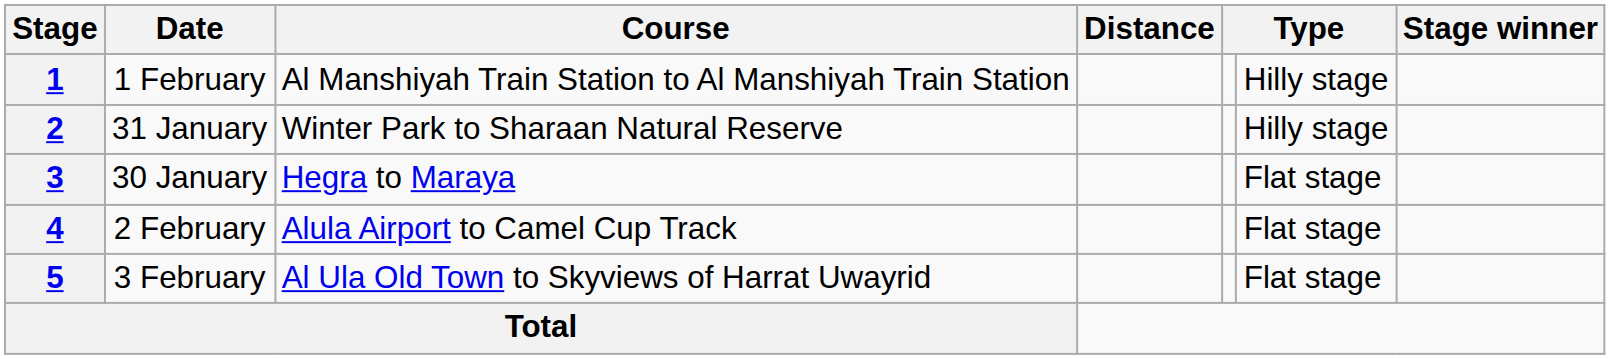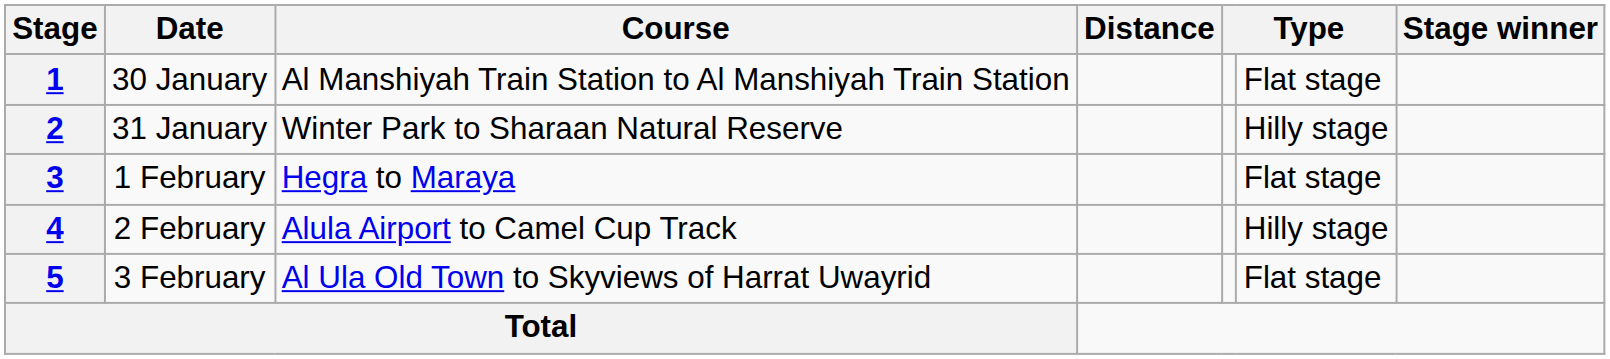1 | Date: 1 February -> 30 January
1 | column 6: Hilly stage -> Flat stage
3 | Date: 30 January -> 1 February
4 | column 6: Flat stage -> Hilly stage
